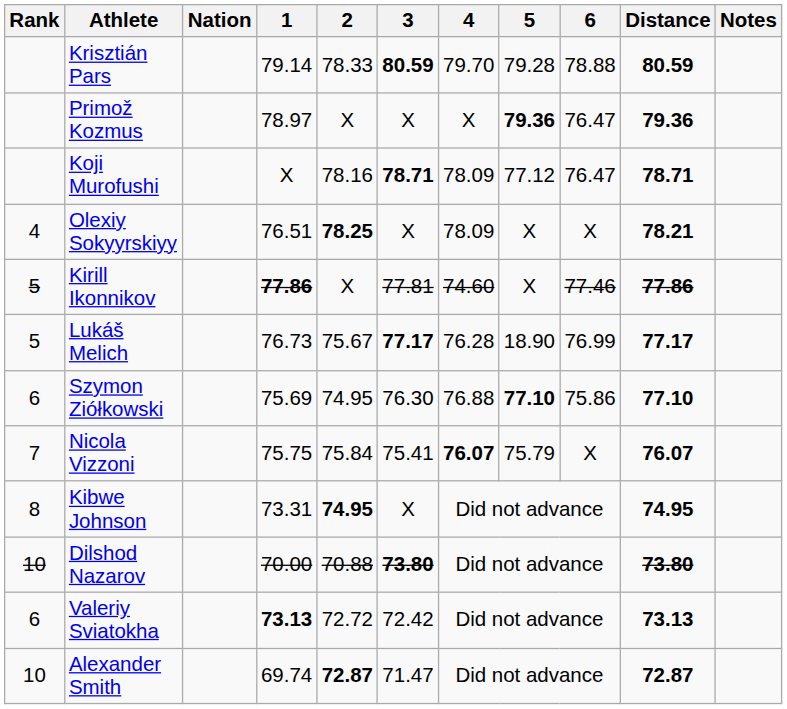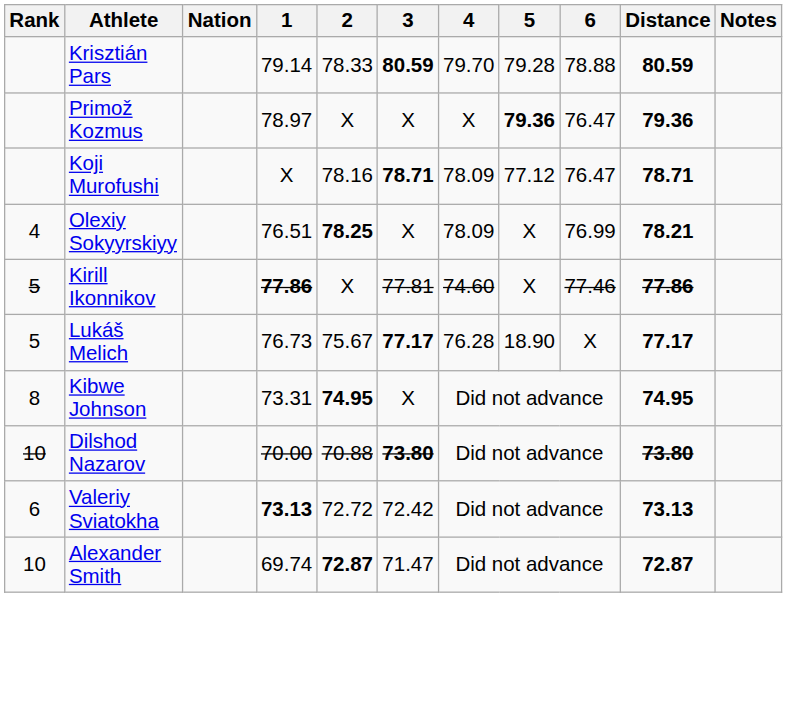Olexiy Sokyyrskiyy | 6: X -> 76.99
Lukáš Melich | 6: 76.99 -> X
- row: 6 | Szymon Ziółkowski | 75.69 | 74.95 | 76.30 | 76.88 | 77.10 | 75.86 | 77.10
- row: 7 | Nicola Vizzoni | 75.75 | 75.84 | 75.41 | 76.07 | 75.79 | X | 76.07
